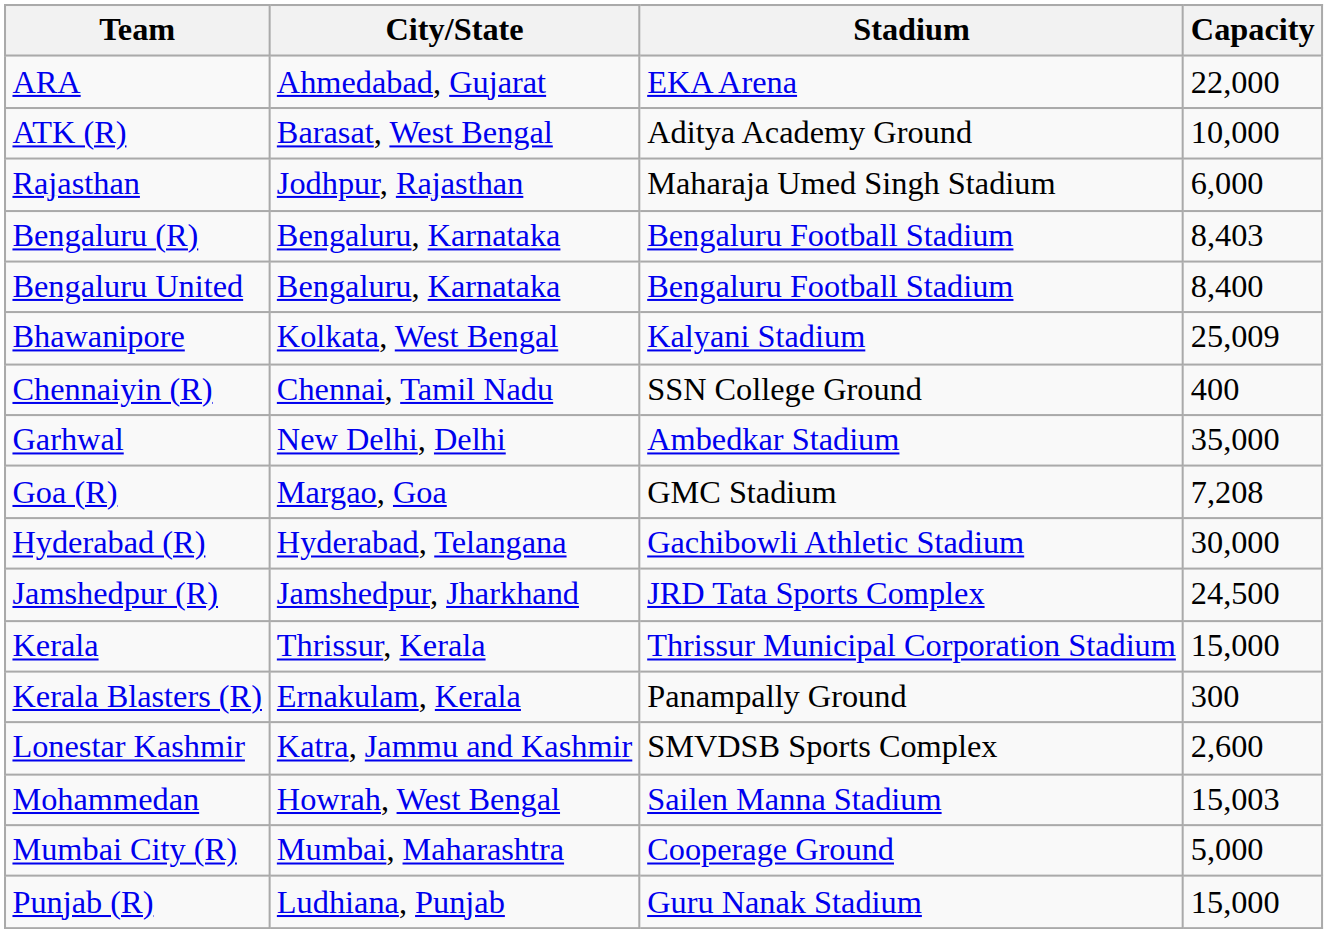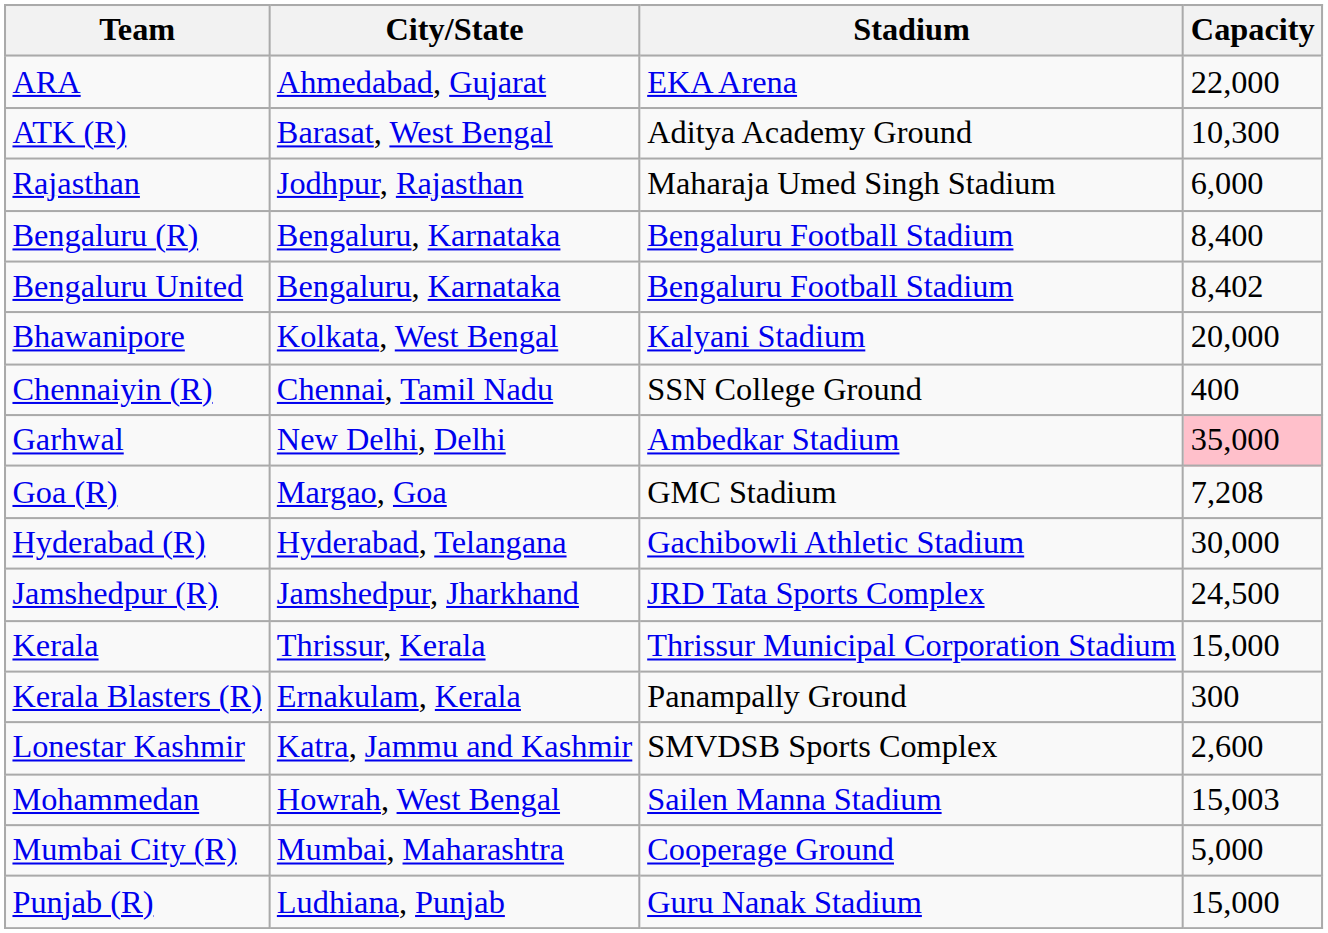ATK (R) | Capacity: 10,000 -> 10,300
Bengaluru (R) | Capacity: 8,403 -> 8,400
Bengaluru United | Capacity: 8,400 -> 8,402
Bhawanipore | Capacity: 25,009 -> 20,000
Garhwal | Capacity: no background -> pink background
